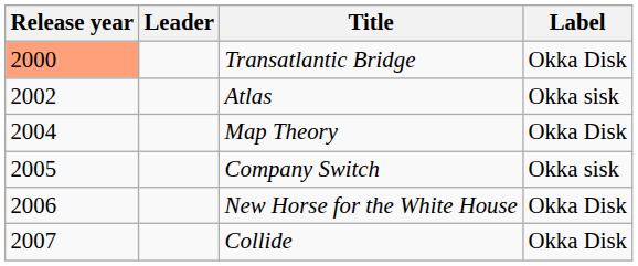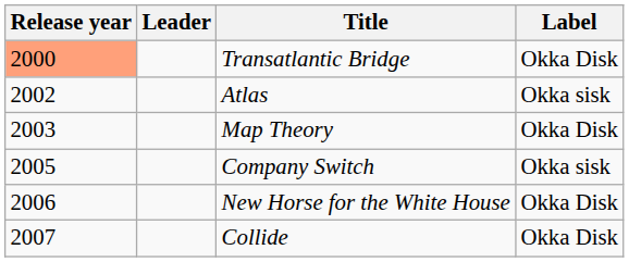Map Theory | Release year: 2004 -> 2003
